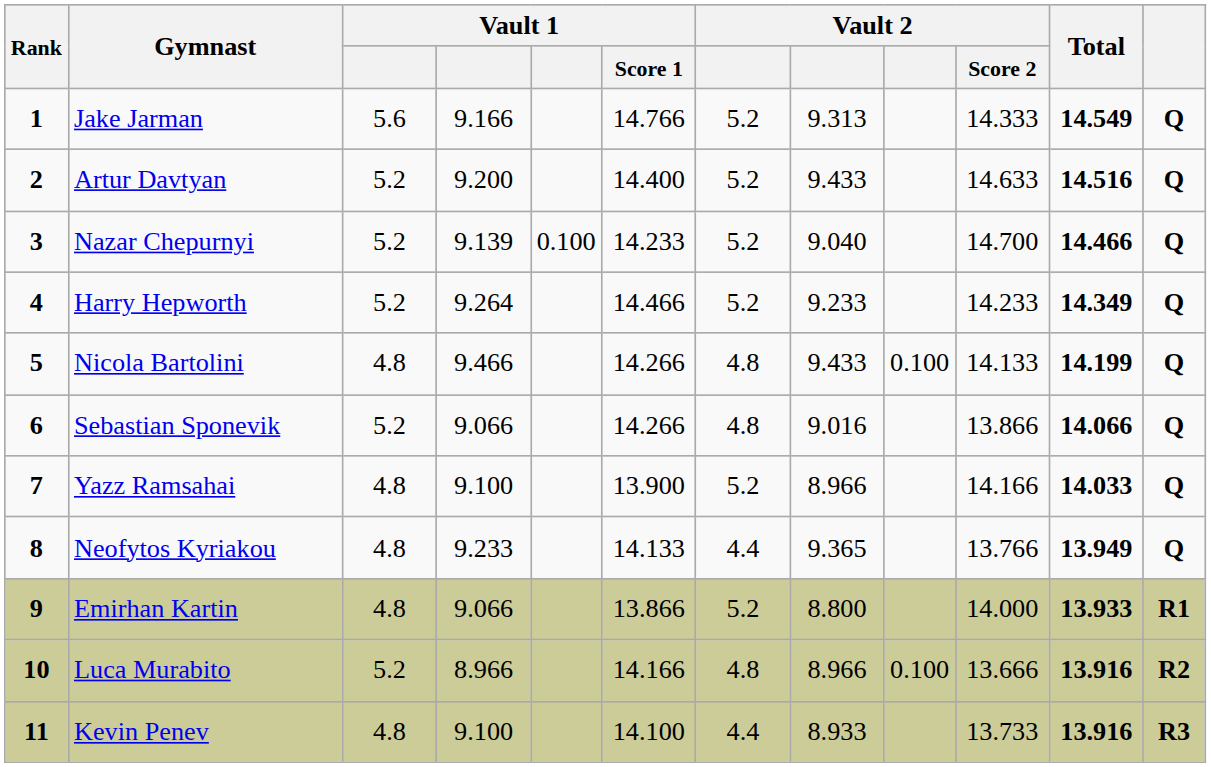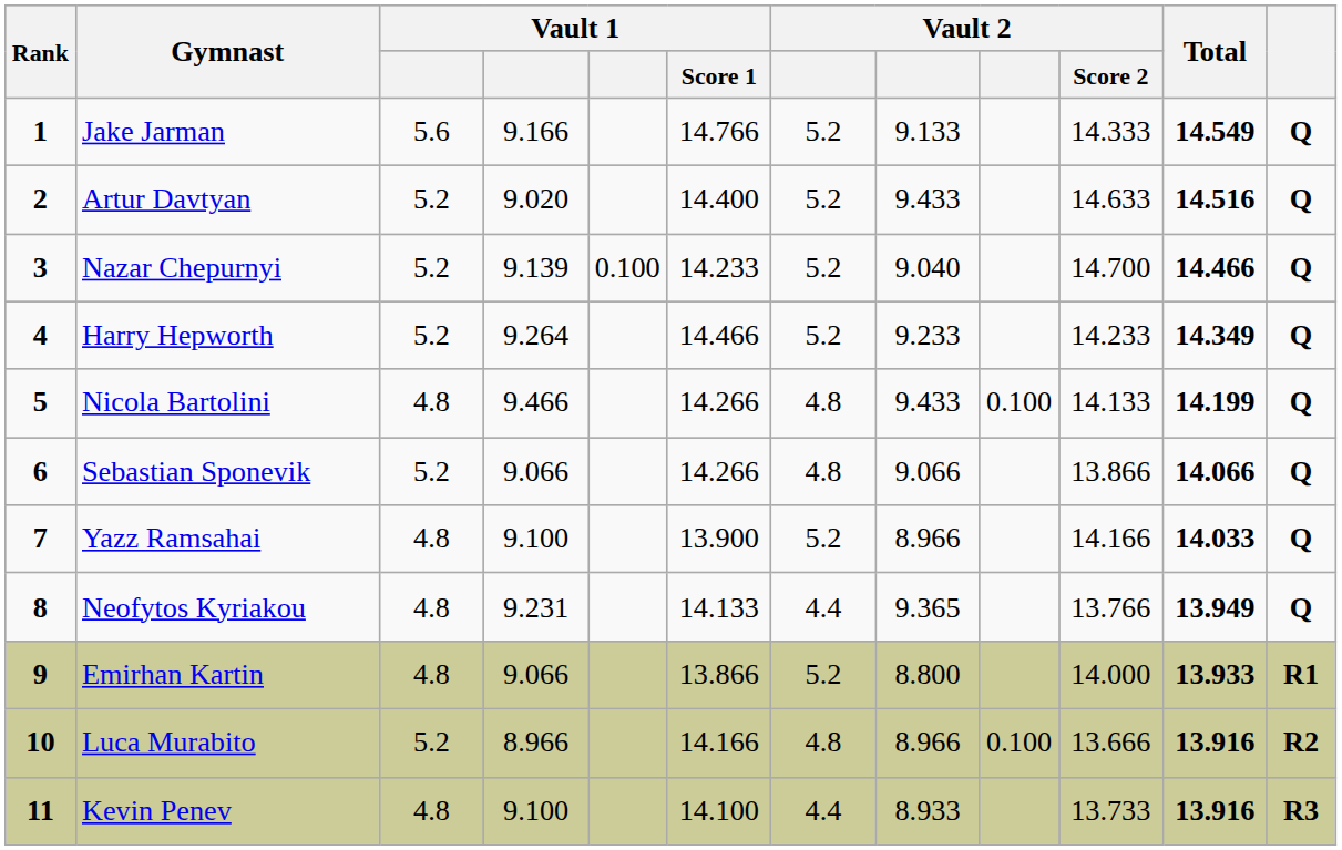Jake Jarman | column 8: 9.313 -> 9.133
Artur Davtyan | column 4: 9.200 -> 9.020
Sebastian Sponevik | column 8: 9.016 -> 9.066
Neofytos Kyriakou | column 4: 9.233 -> 9.231
